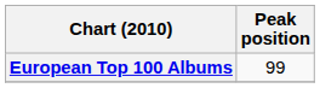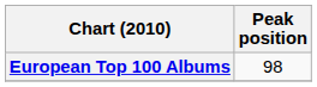European Top 100 Albums | Peak position: 99 -> 98
